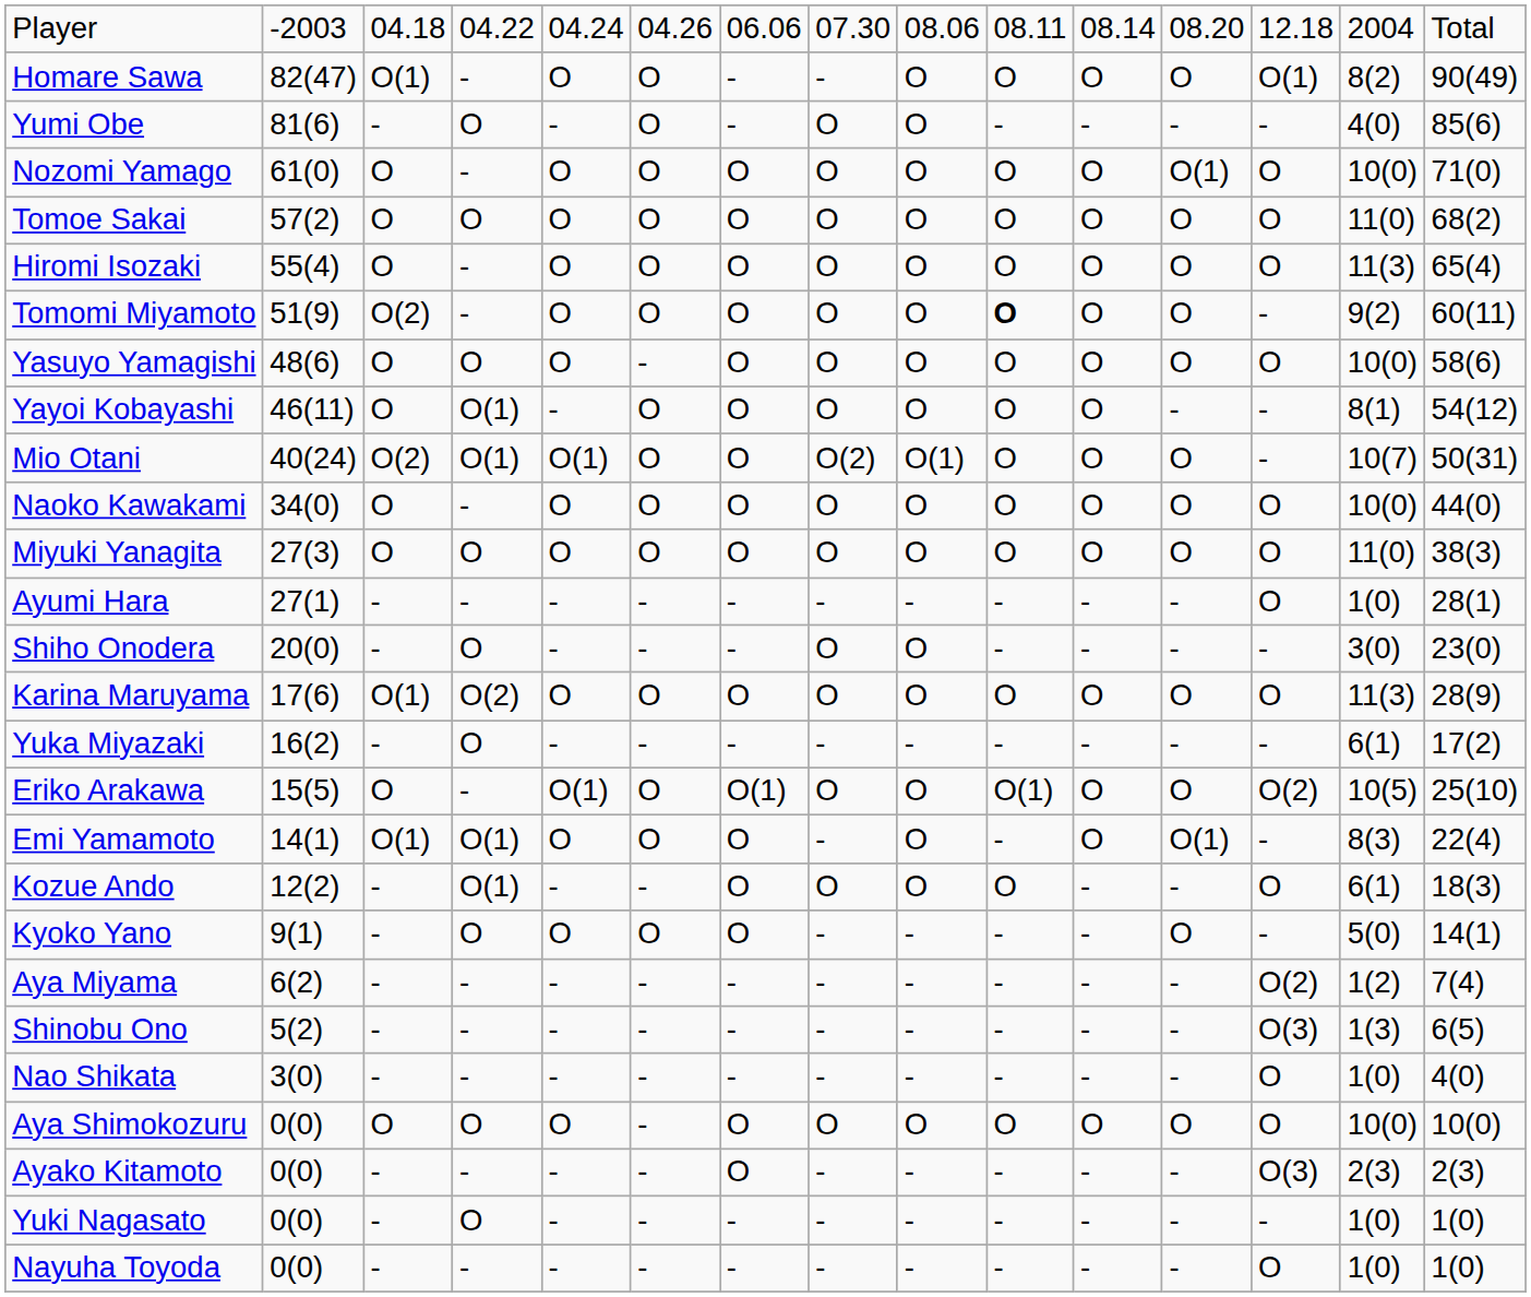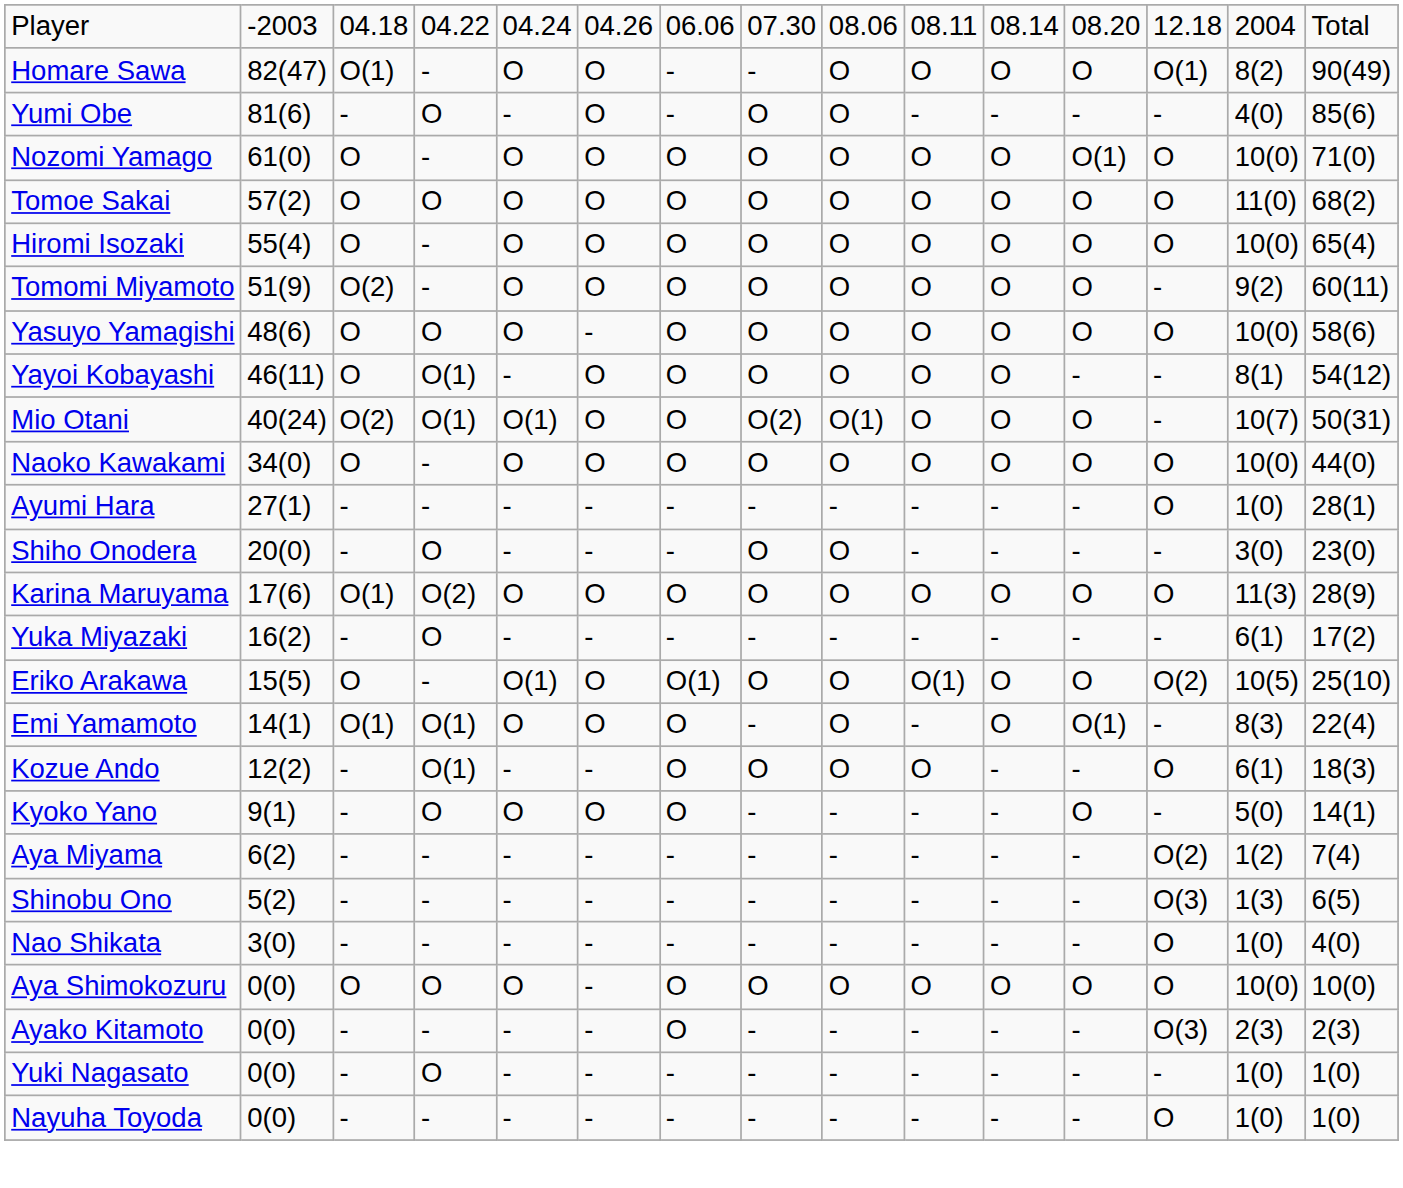Hiromi Isozaki | column 14: 11(3) -> 10(0)
Tomomi Miyamoto | column 10: bold -> normal
- row: Miyuki Yanagita | 27(3) | O | O | O | O | O | O | O | O | O | O | O | 11(0) | 38(3)
